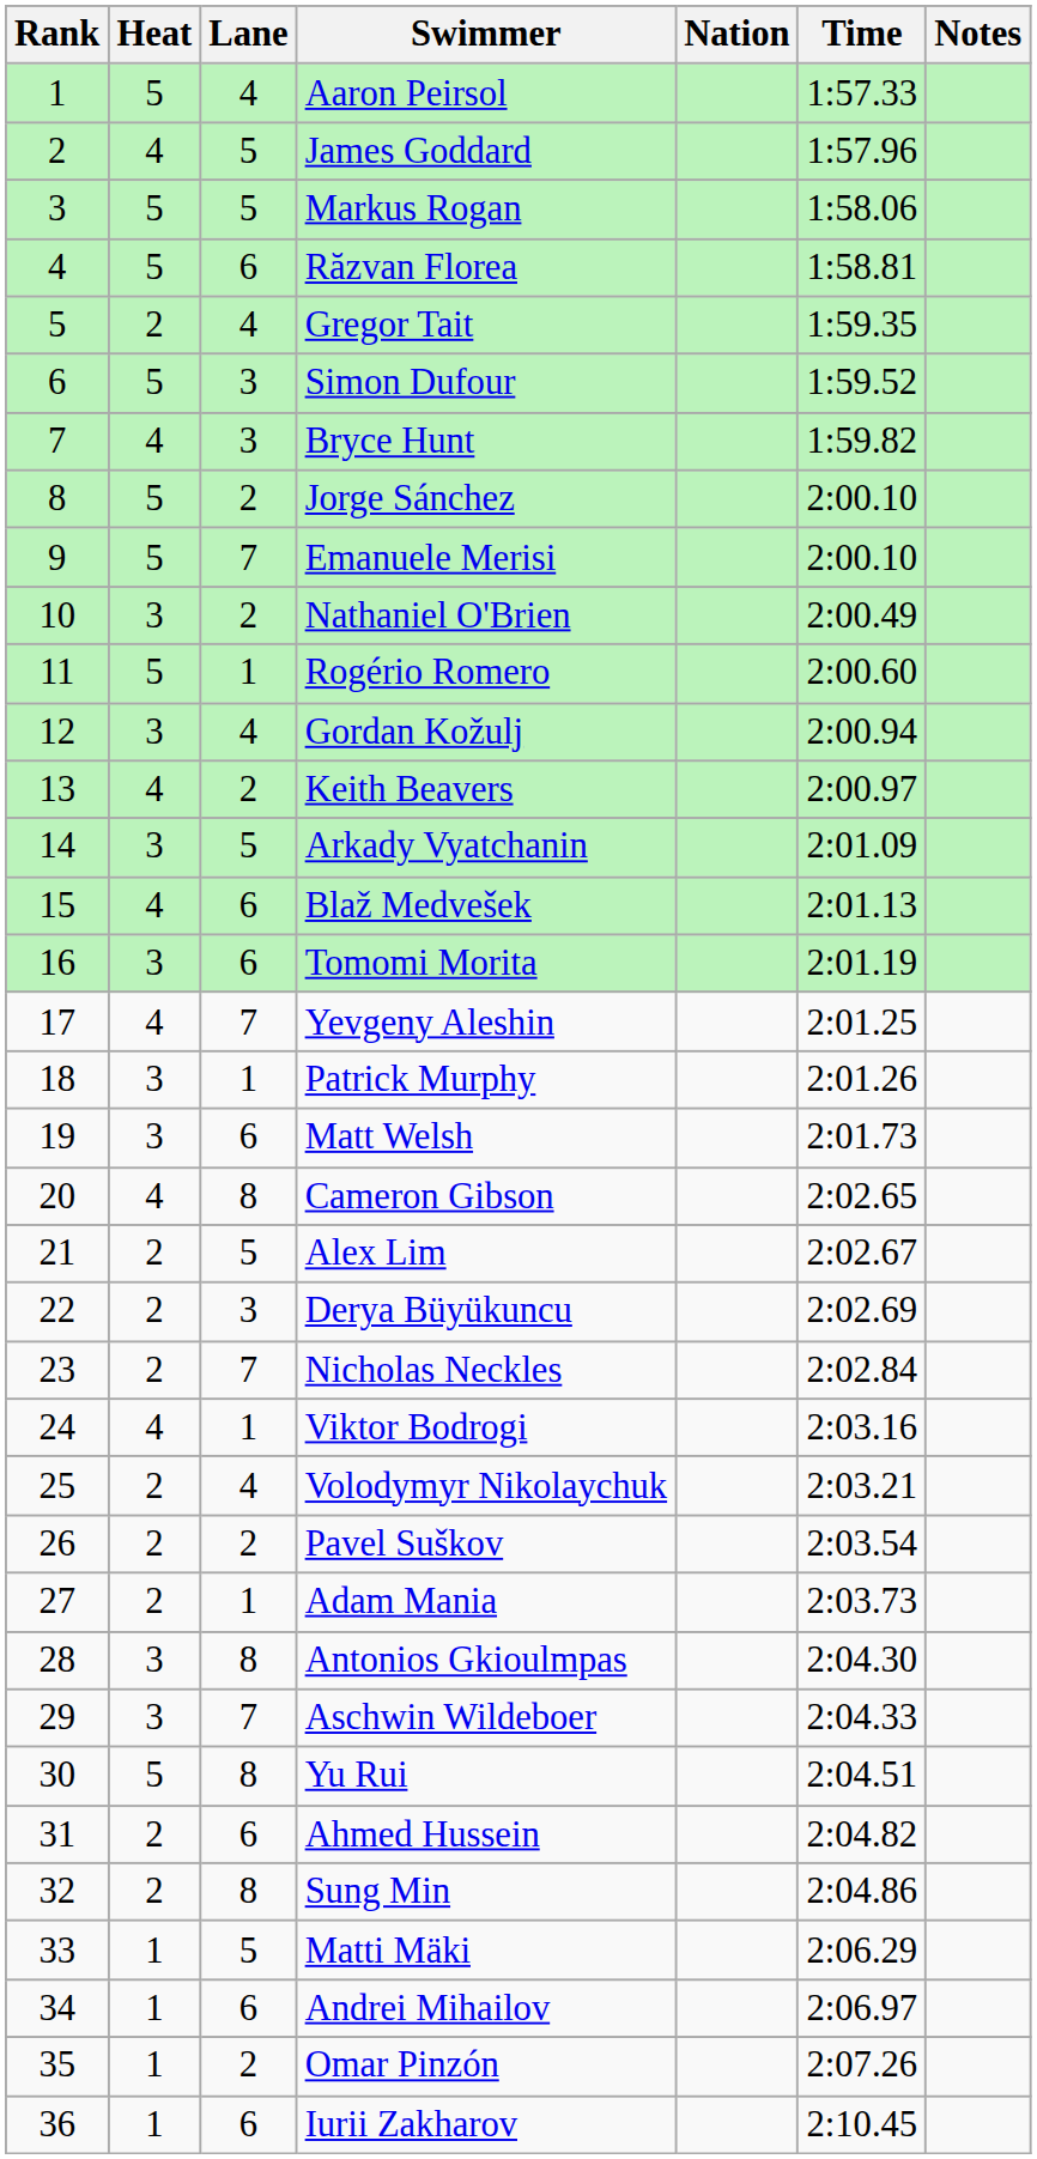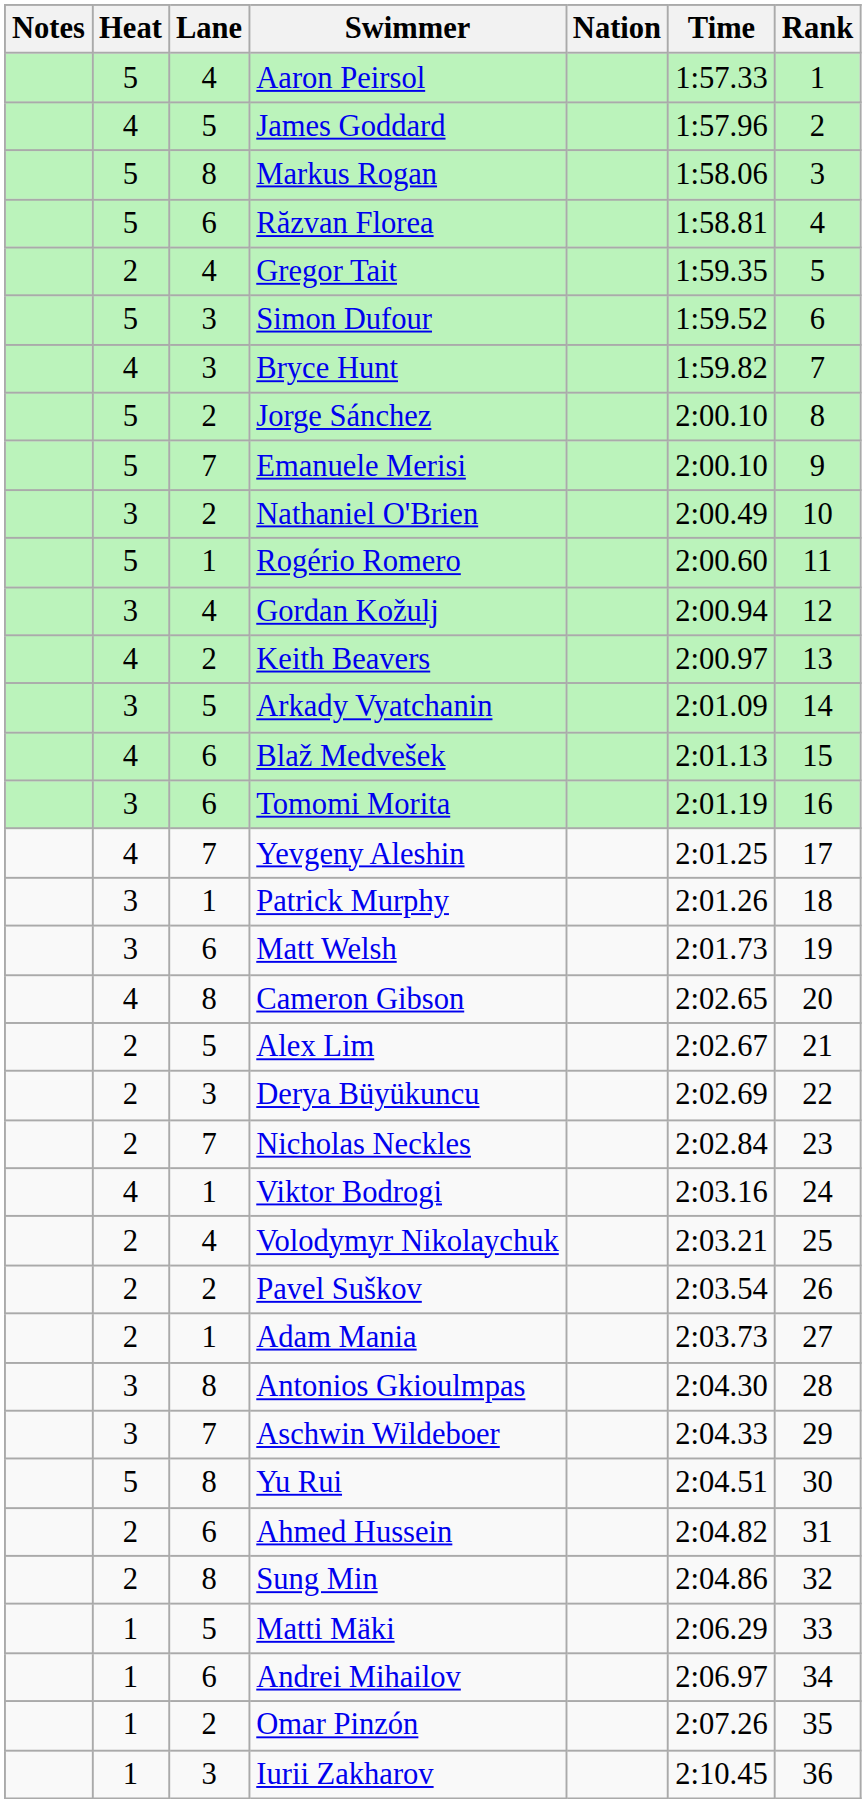columns swapped: Rank <-> Notes
Markus Rogan | Lane: 5 -> 8
Iurii Zakharov | Lane: 6 -> 3
